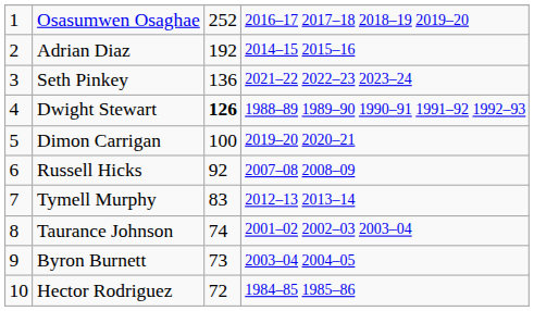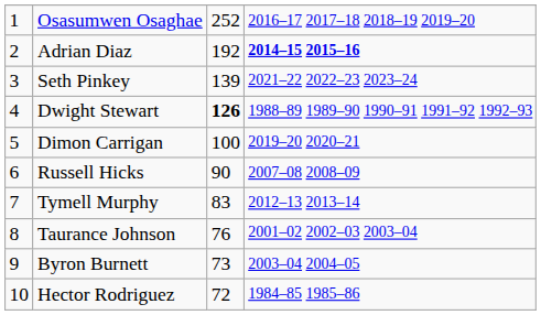Adrian Diaz | column 4: normal -> bold
Seth Pinkey | column 3: 136 -> 139
Russell Hicks | column 3: 92 -> 90
Taurance Johnson | column 3: 74 -> 76
